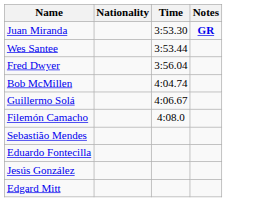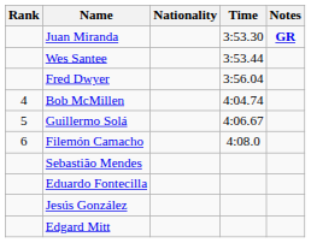+ column: Rank | 4 | 5 | 6
